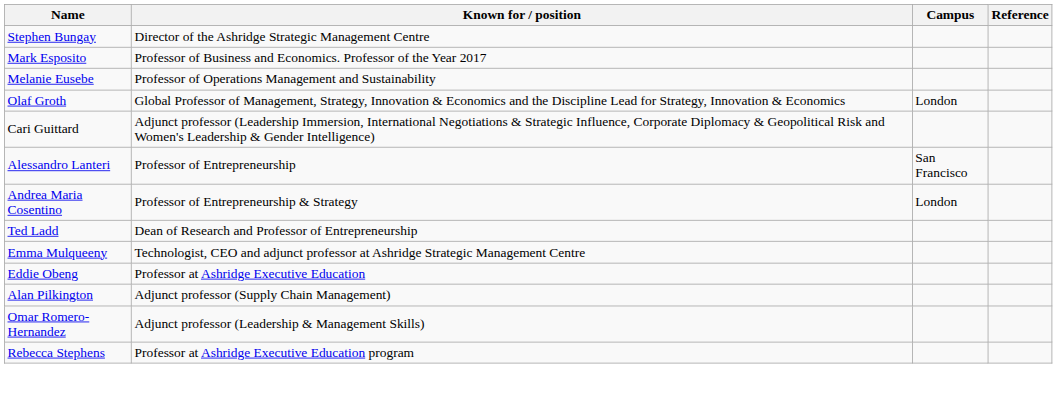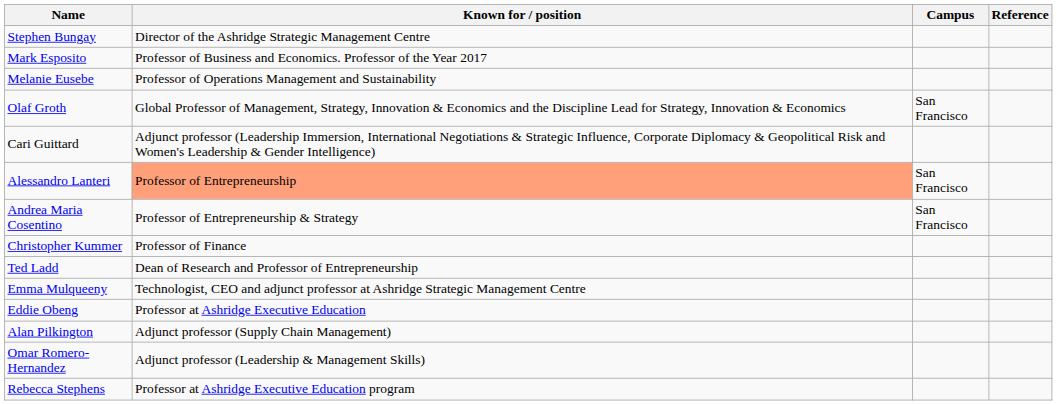Olaf Groth | Campus: London -> San Francisco
Alessandro Lanteri | Known for / position: no background -> lightsalmon background
Andrea Maria Cosentino | Campus: London -> San Francisco
+ row: Christopher Kummer | Professor of Finance
